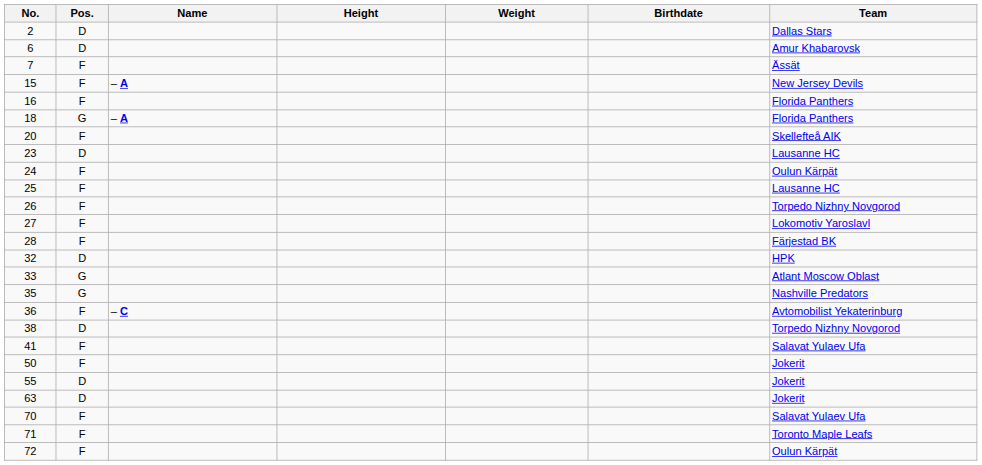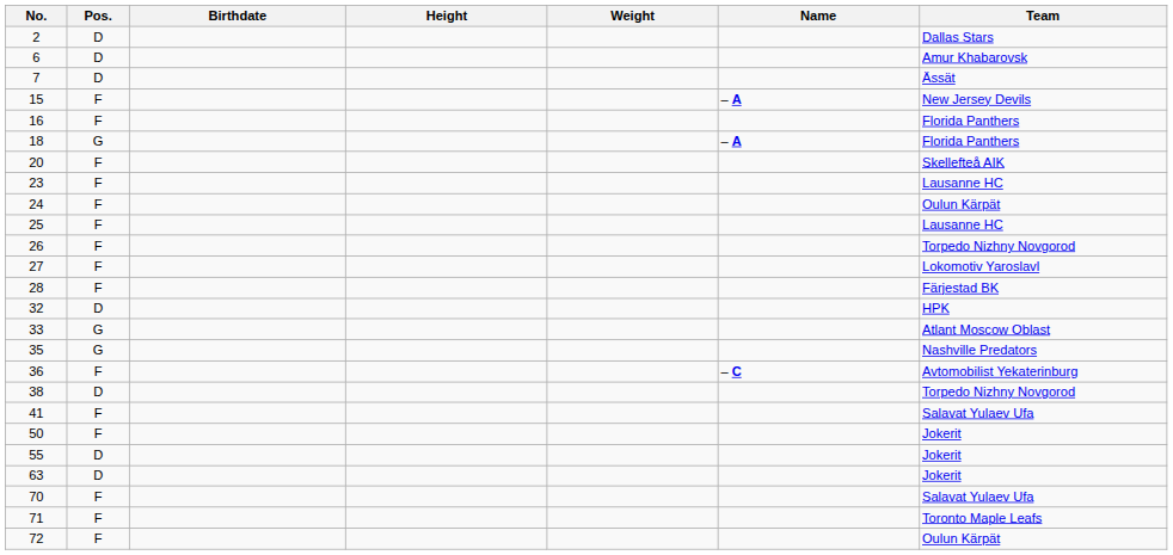columns swapped: Name <-> Birthdate
7 | Pos.: F -> D
23 | Pos.: D -> F
